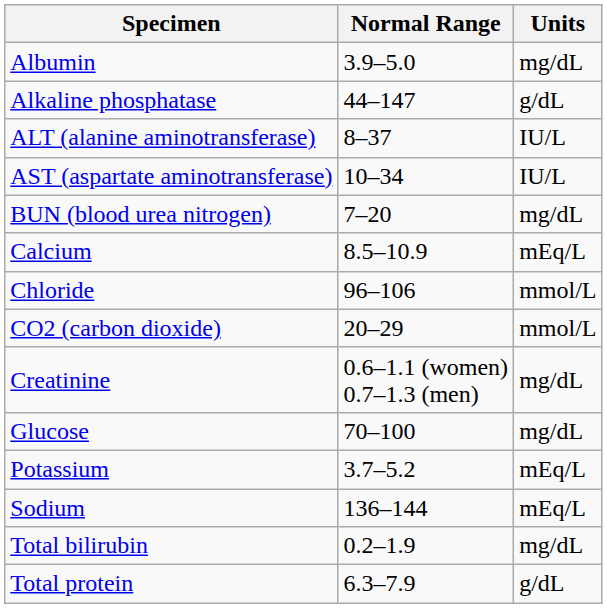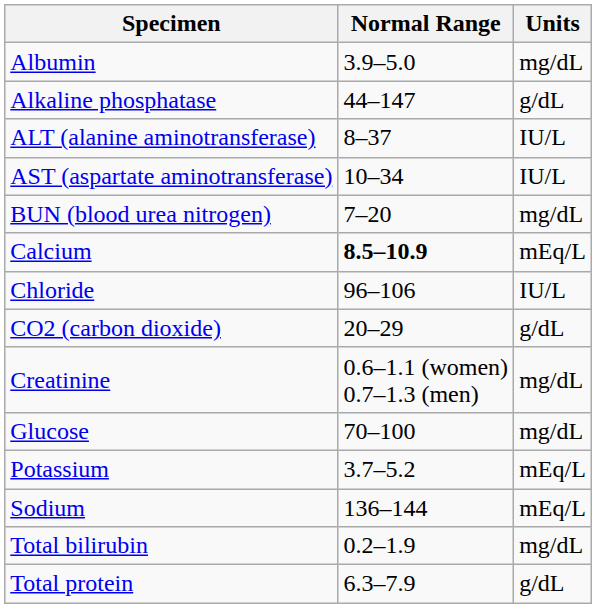Calcium | Normal Range: normal -> bold
Chloride | Units: mmol/L -> IU/L
CO2 (carbon dioxide) | Units: mmol/L -> g/dL
